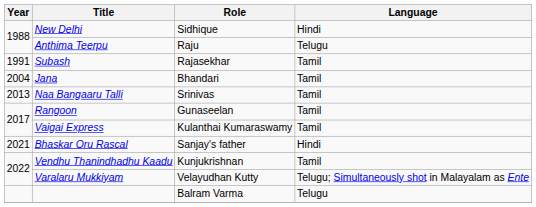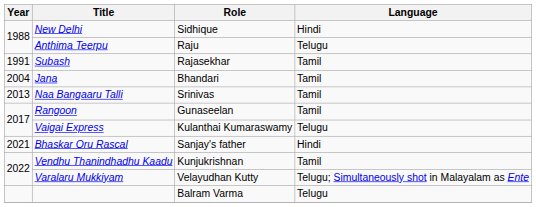Vaigai Express | Language: Tamil -> Telugu
